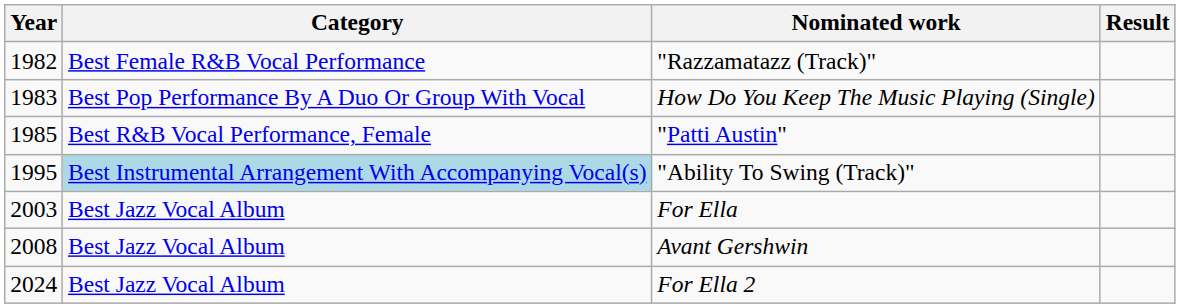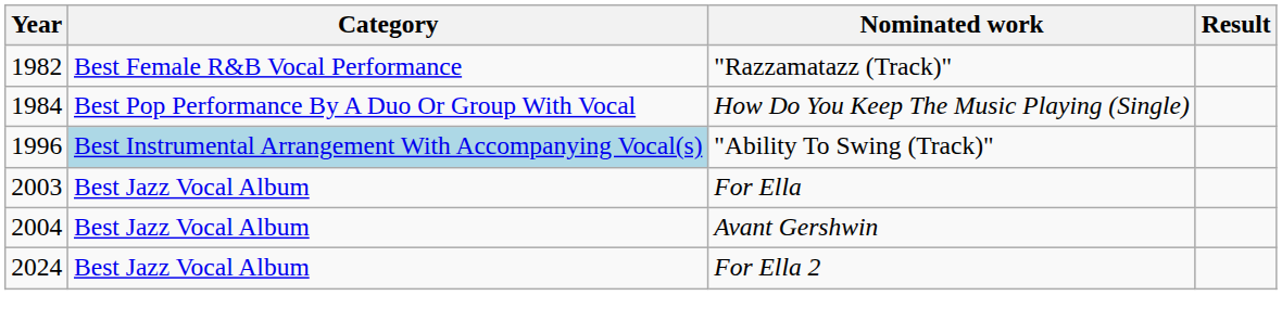How Do You Keep The Music Playing (Single) | Year: 1983 -> 1984
- row: 1985 | Best R&B Vocal Performance, Female | "Patti Austin"
"Ability To Swing (Track)" | Year: 1995 -> 1996
Avant Gershwin | Year: 2008 -> 2004
